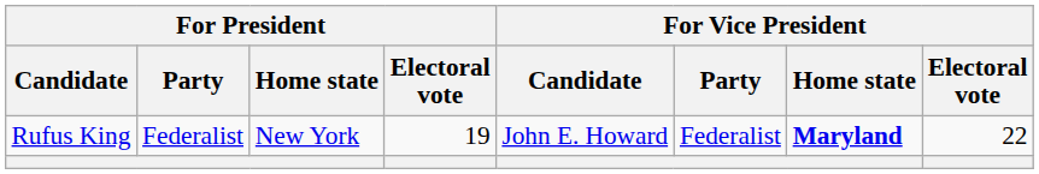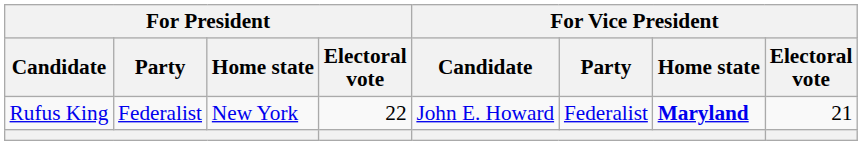Rufus King | For President / Electoral vote: 19 -> 22
Rufus King | For Vice President / Electoral vote: 22 -> 21
